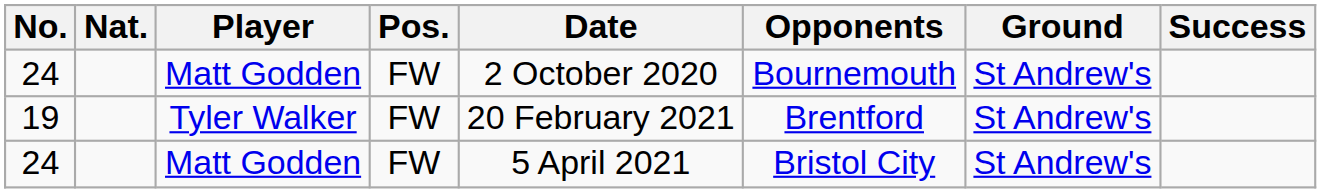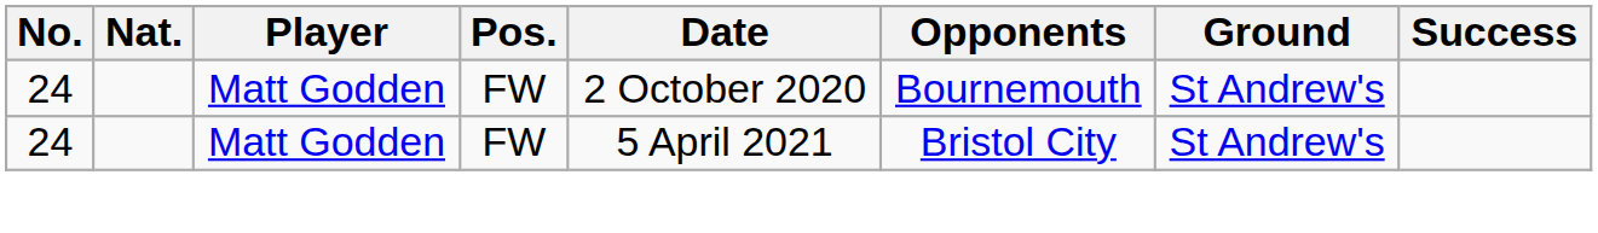- row: 19 | Tyler Walker | FW | 20 February 2021 | Brentford | St Andrew's
